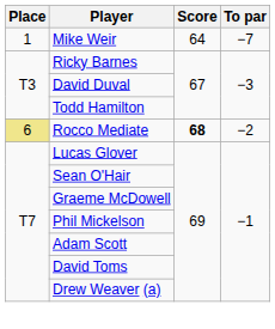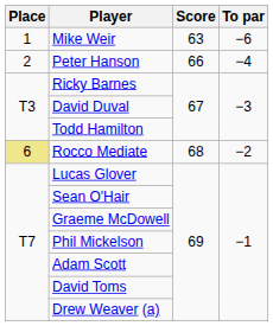Mike Weir | Score: 64 -> 63
Mike Weir | To par: −7 -> −6
+ row: 2 | Peter Hanson | 66 | −4
Rocco Mediate | Score: bold -> normal
